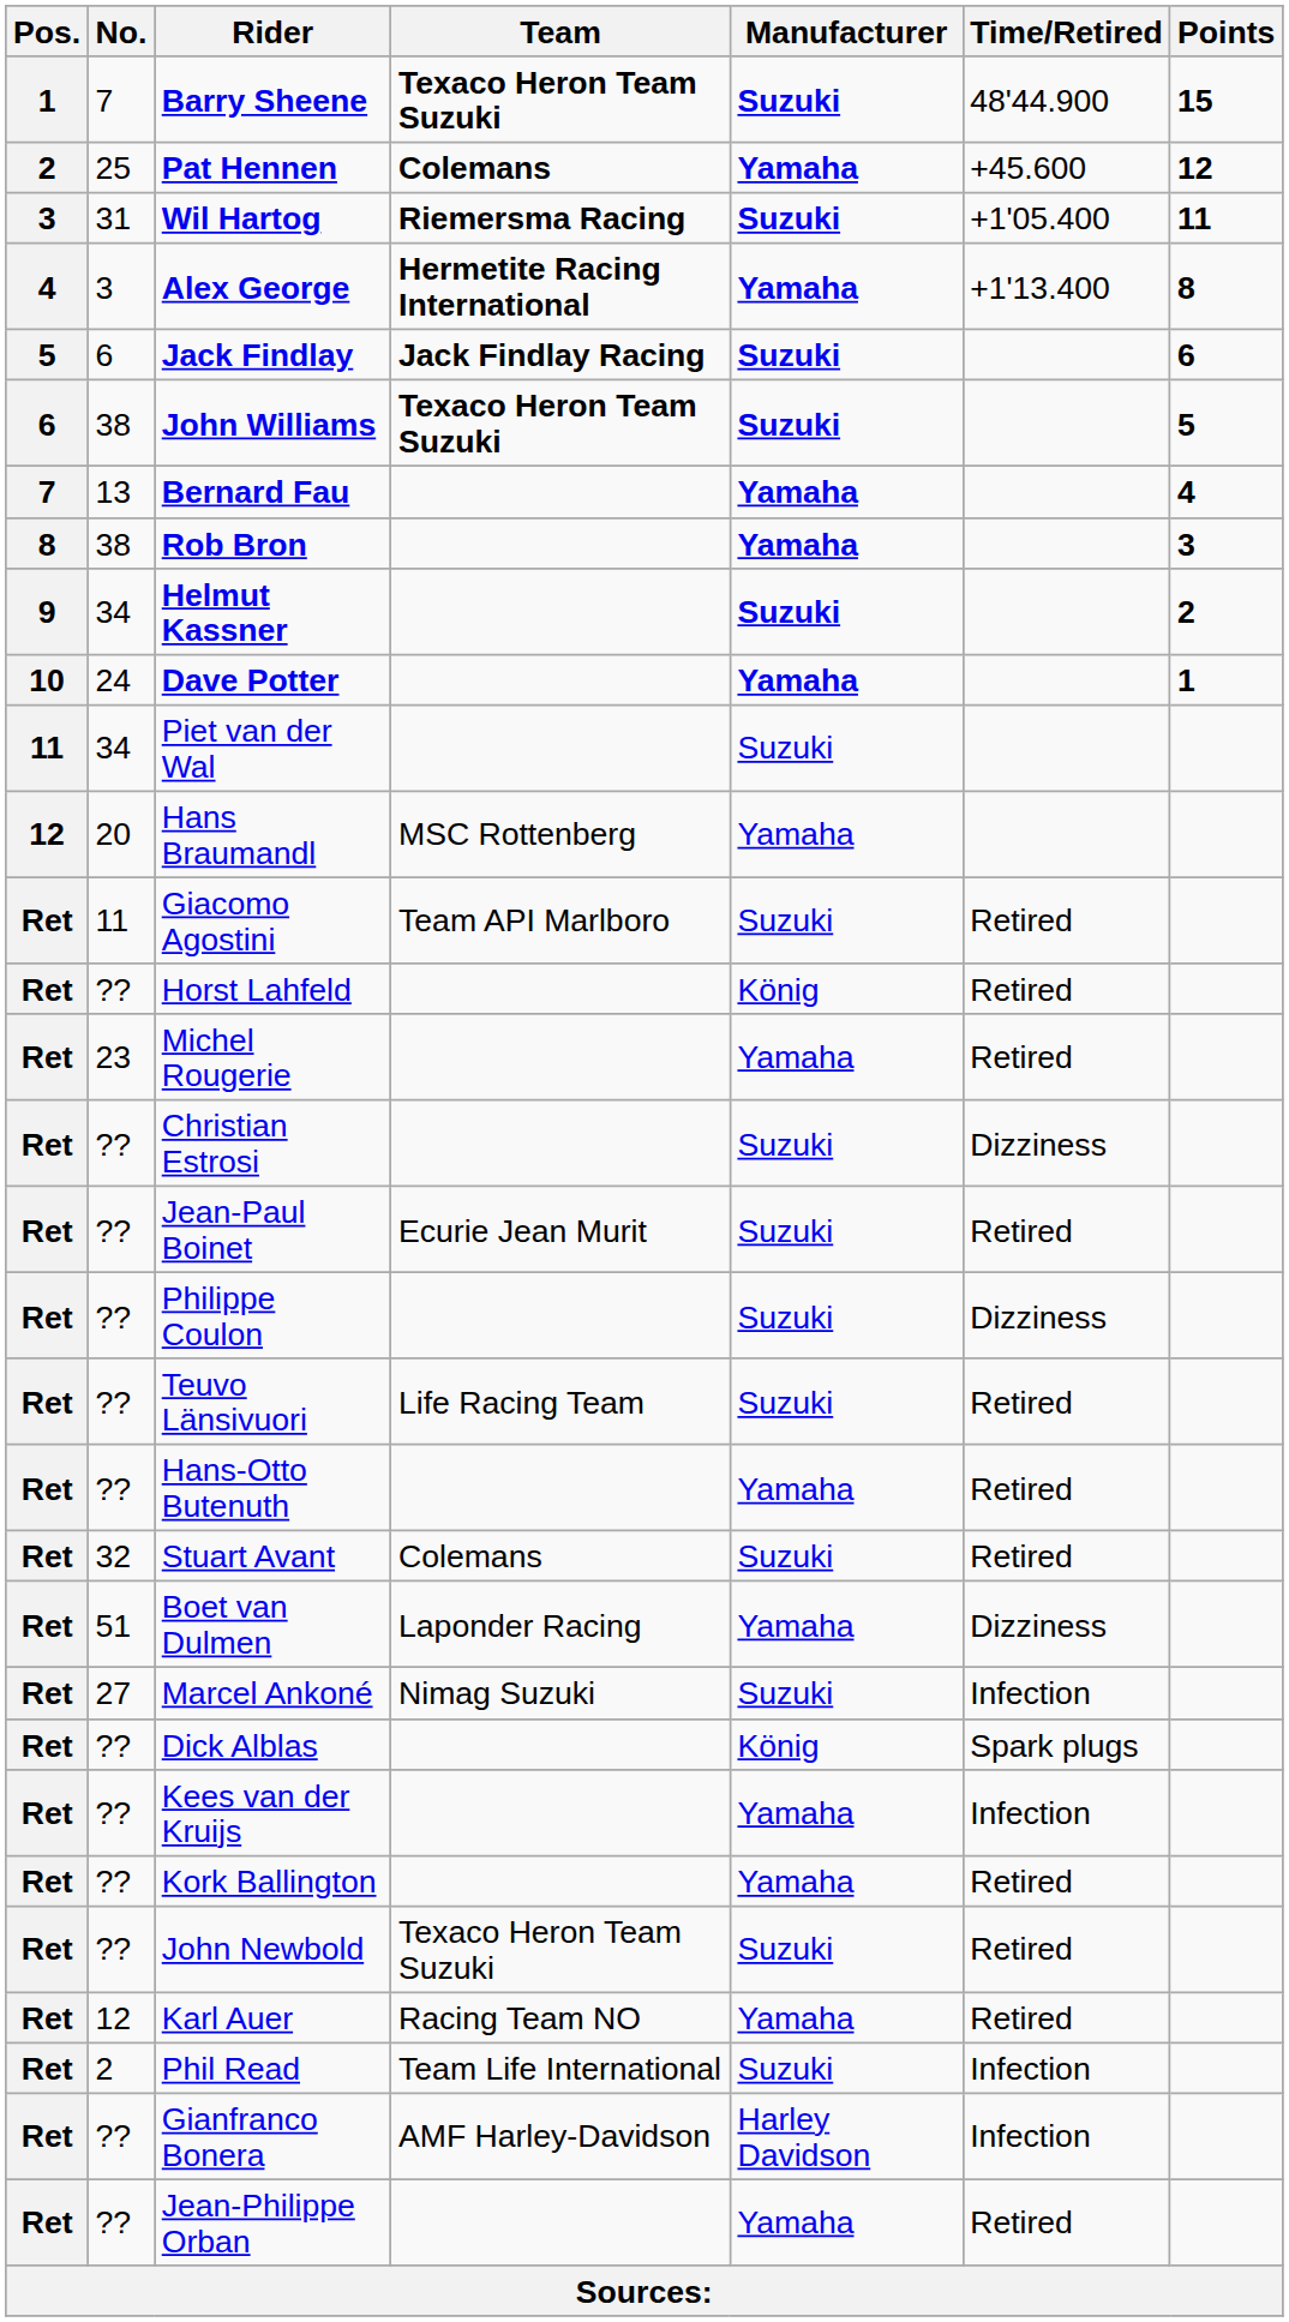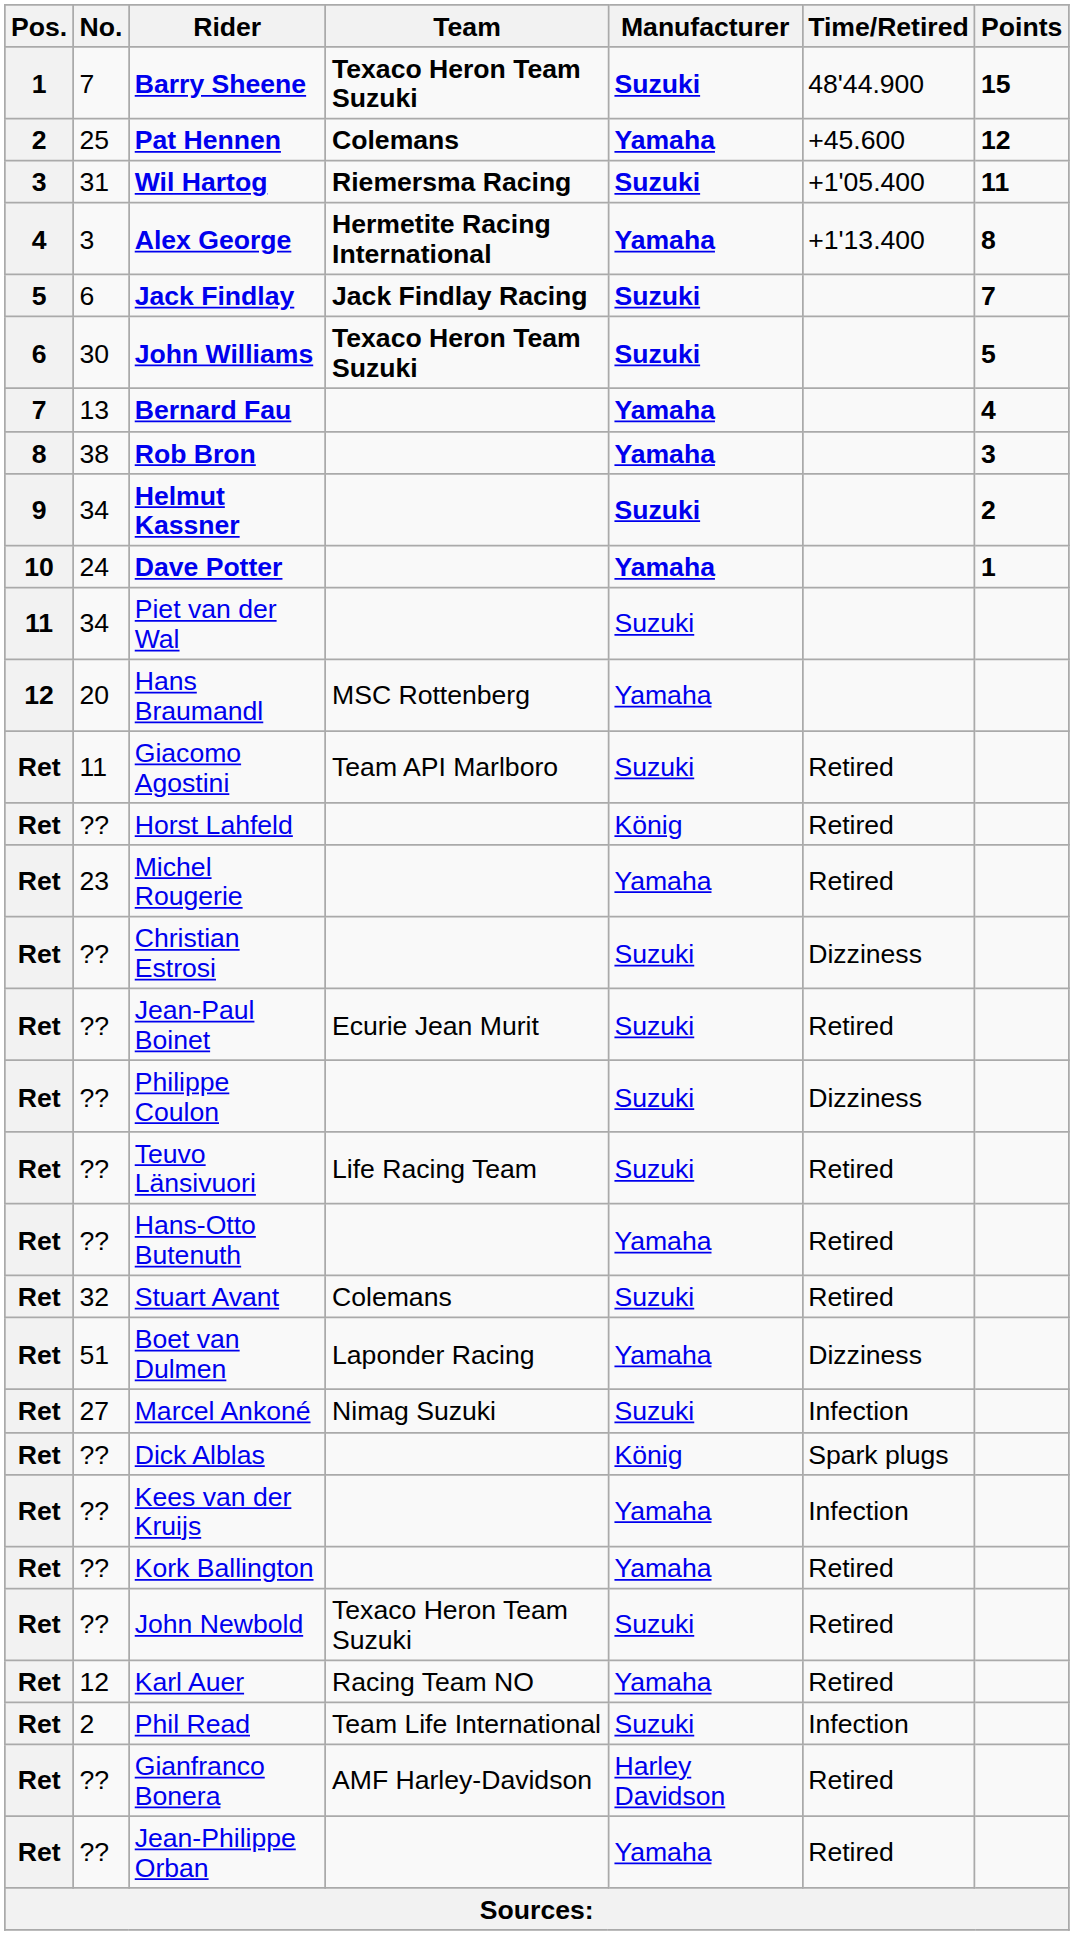Jack Findlay | Points: 6 -> 7
John Williams | No.: 38 -> 30
Gianfranco Bonera | Time/Retired: Infection -> Retired
